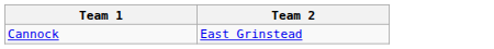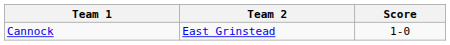+ column: Score | 1-0
